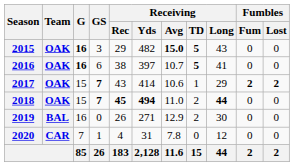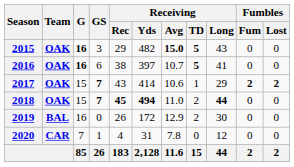2019 | Receiving / Yds: 271 -> 172
